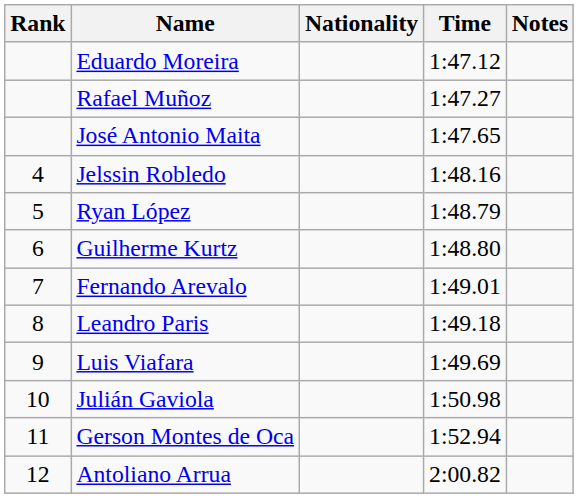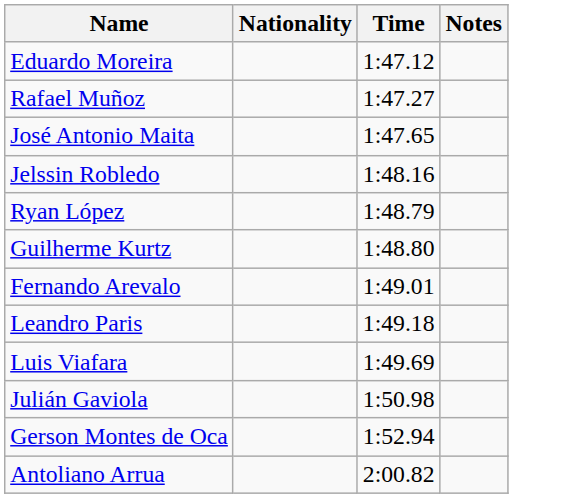- column: Rank | 4 | 5 | 6 | 7 | 8 | 9 | 10 | 11 | 12
